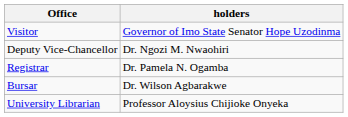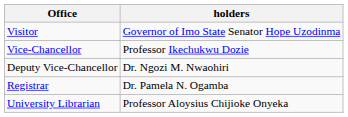+ row: Vice-Chancellor | Professor Ikechukwu Dozie
- row: Bursar | Dr. Wilson Agbarakwe
